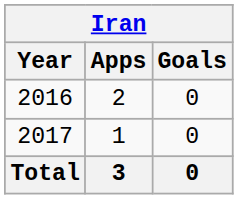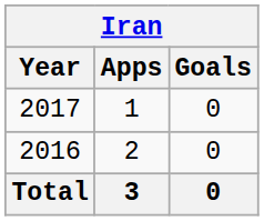rows swapped: 2016 <-> 2017
